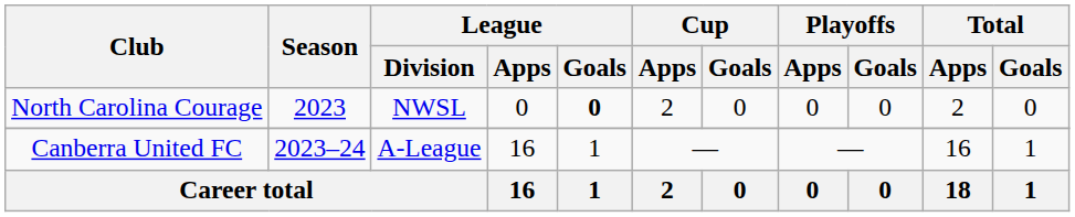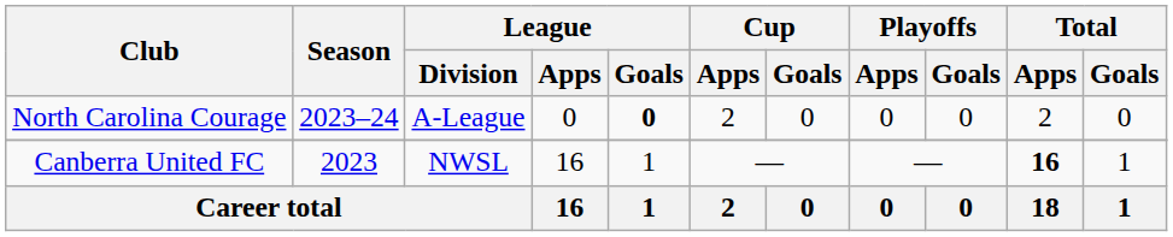North Carolina Courage | Season: 2023 -> 2023–24
North Carolina Courage | League / Division: NWSL -> A-League
Canberra United FC | Season: 2023–24 -> 2023
Canberra United FC | League / Division: A-League -> NWSL
Canberra United FC | Total / Apps: normal -> bold
